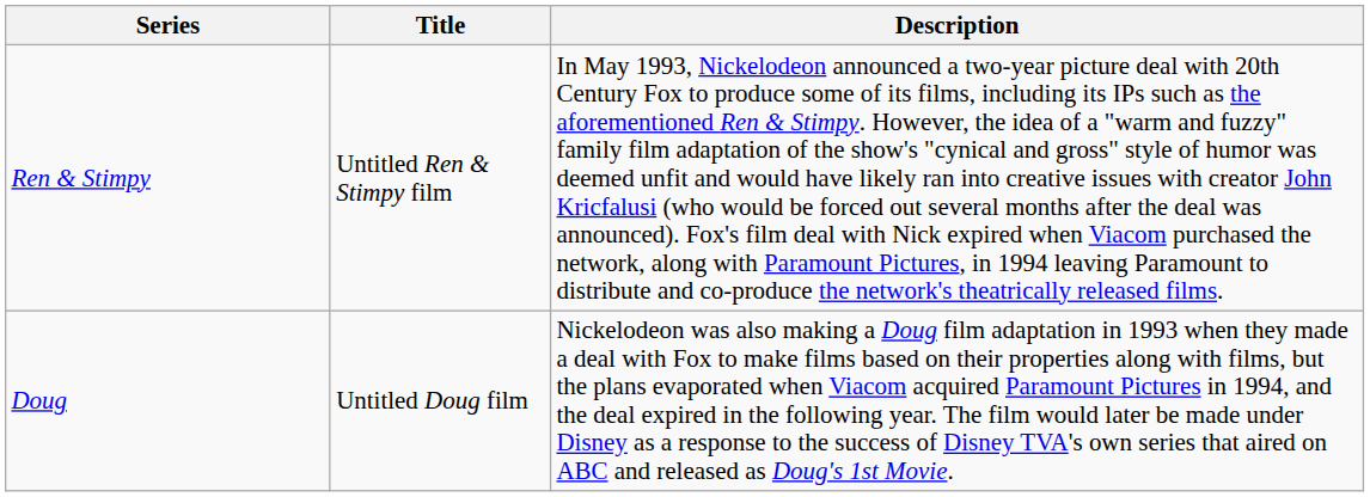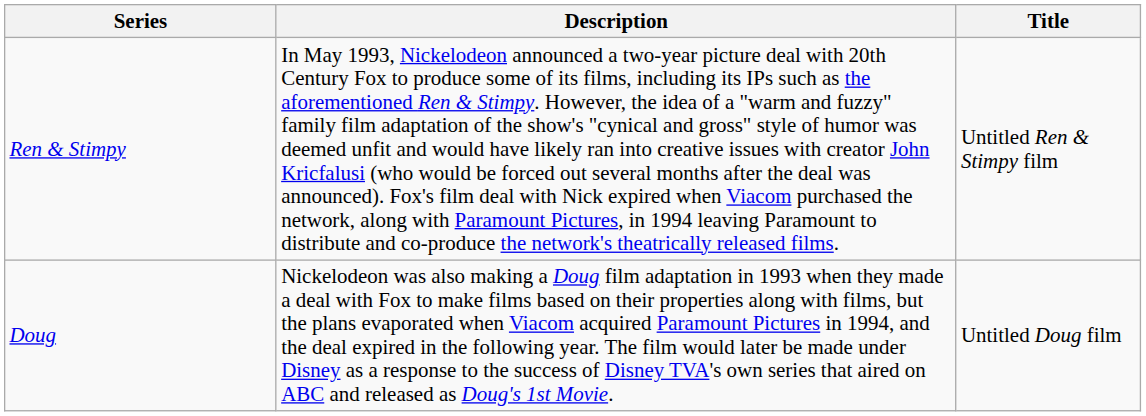columns swapped: Title <-> Description
